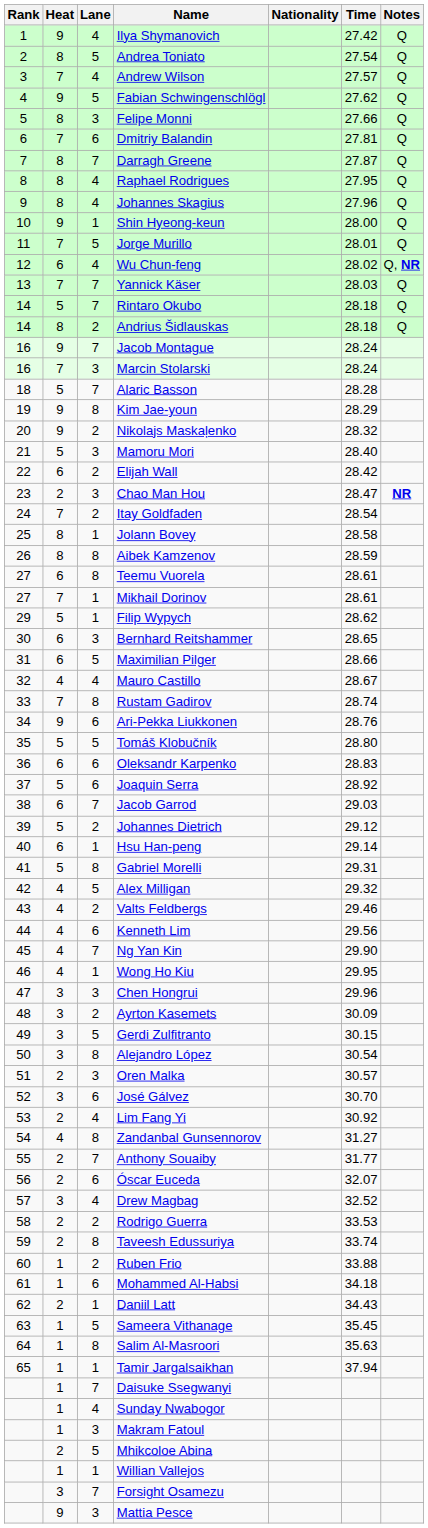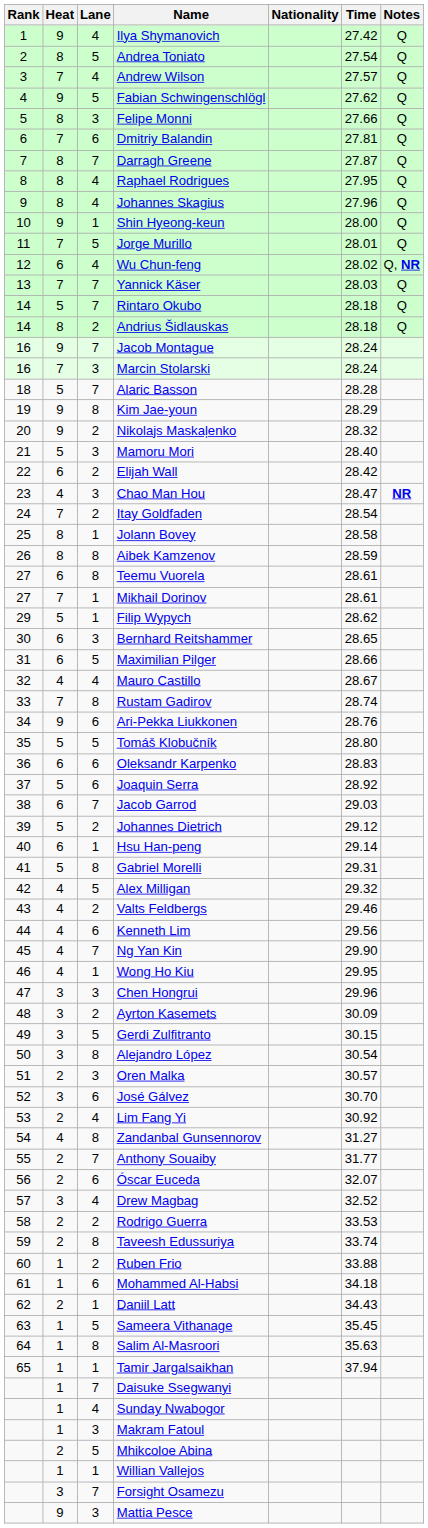Chao Man Hou | Heat: 2 -> 4
